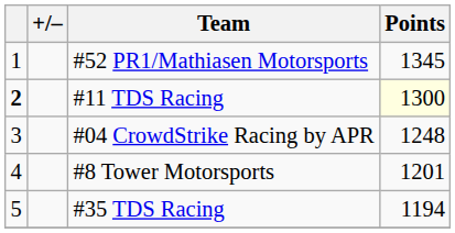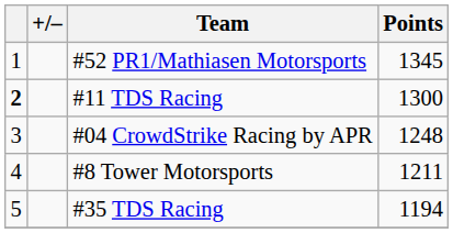#11 TDS Racing | Points: lightyellow background -> no background
#8 Tower Motorsports | Points: 1201 -> 1211
